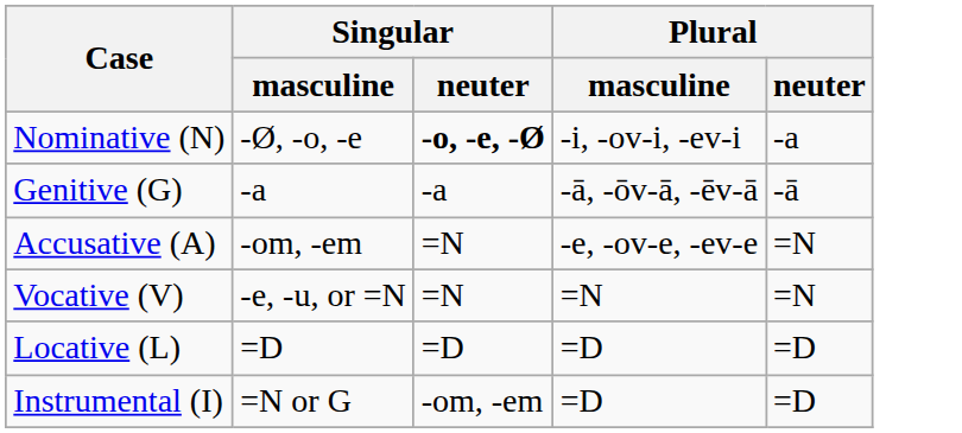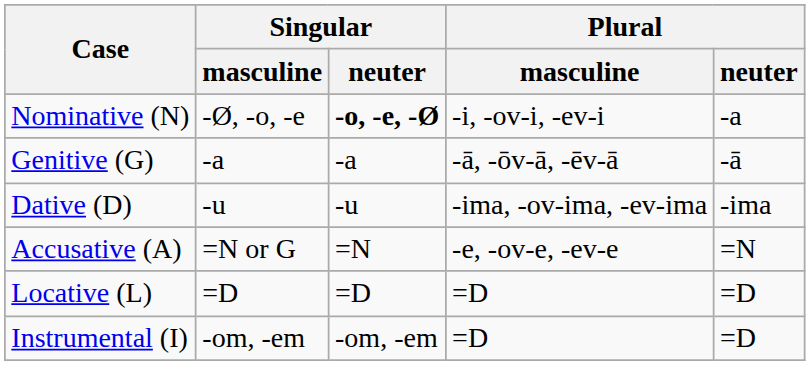+ row: Dative (D) | -u | -u | -ima, -ov-ima, -ev-ima | -ima
Accusative (A) | Singular / masculine: -om, -em -> =N or G
- row: Vocative (V) | -e, -u, or =N | =N | =N | =N
Instrumental (I) | Singular / masculine: =N or G -> -om, -em
